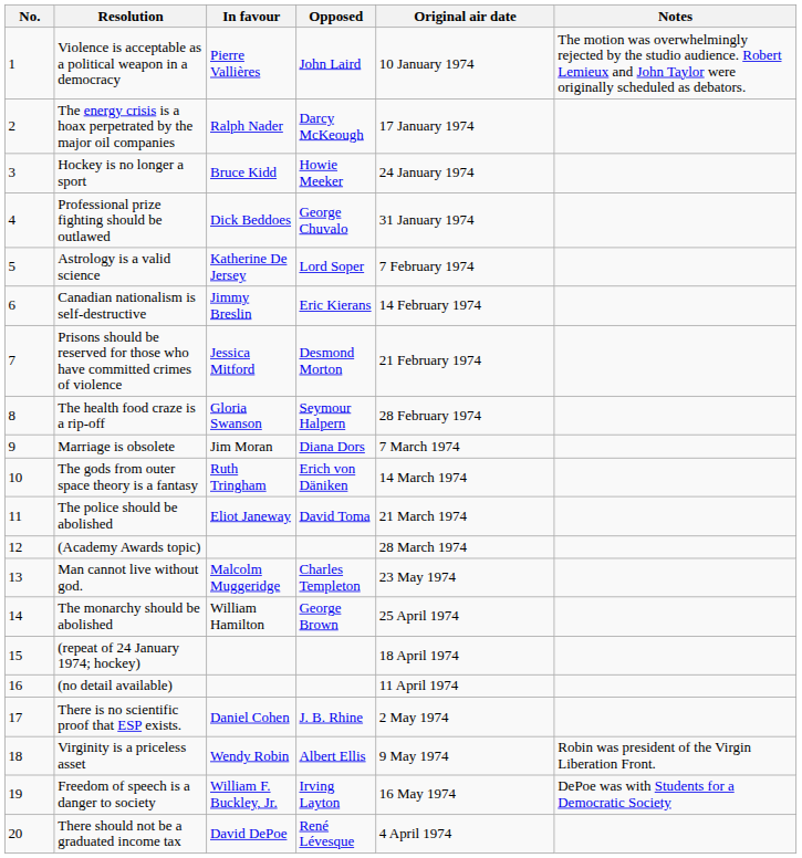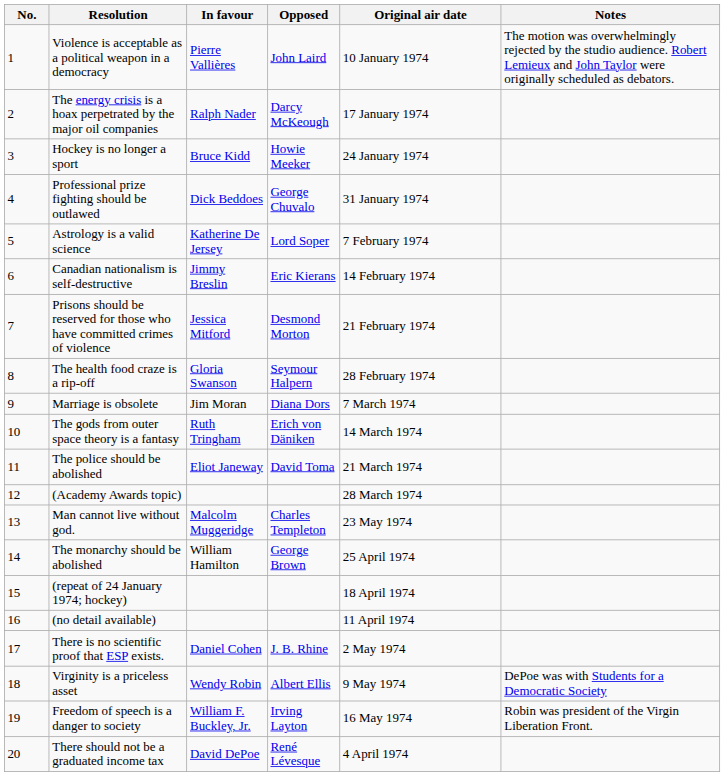Virginity is a priceless asset | Notes: Robin was president of the Virgin Liberation Front. -> DePoe was with Students for a Democratic Society
Freedom of speech is a danger to society | Notes: DePoe was with Students for a Democratic Society -> Robin was president of the Virgin Liberation Front.
